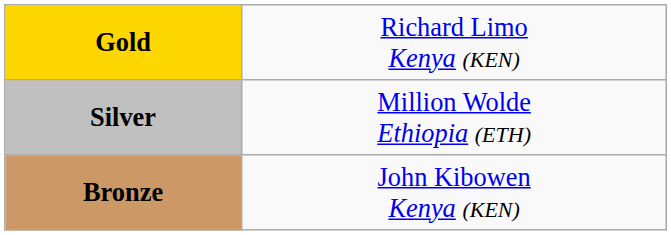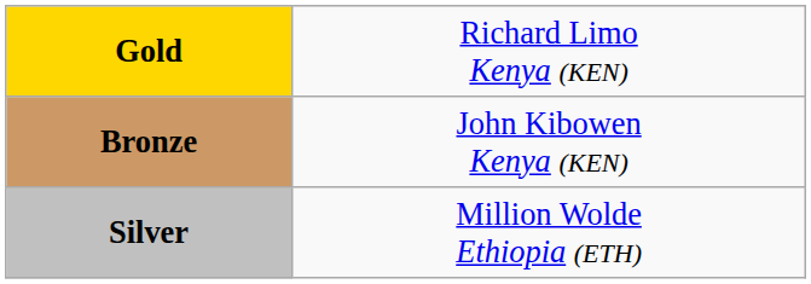rows swapped: Silver <-> Bronze
